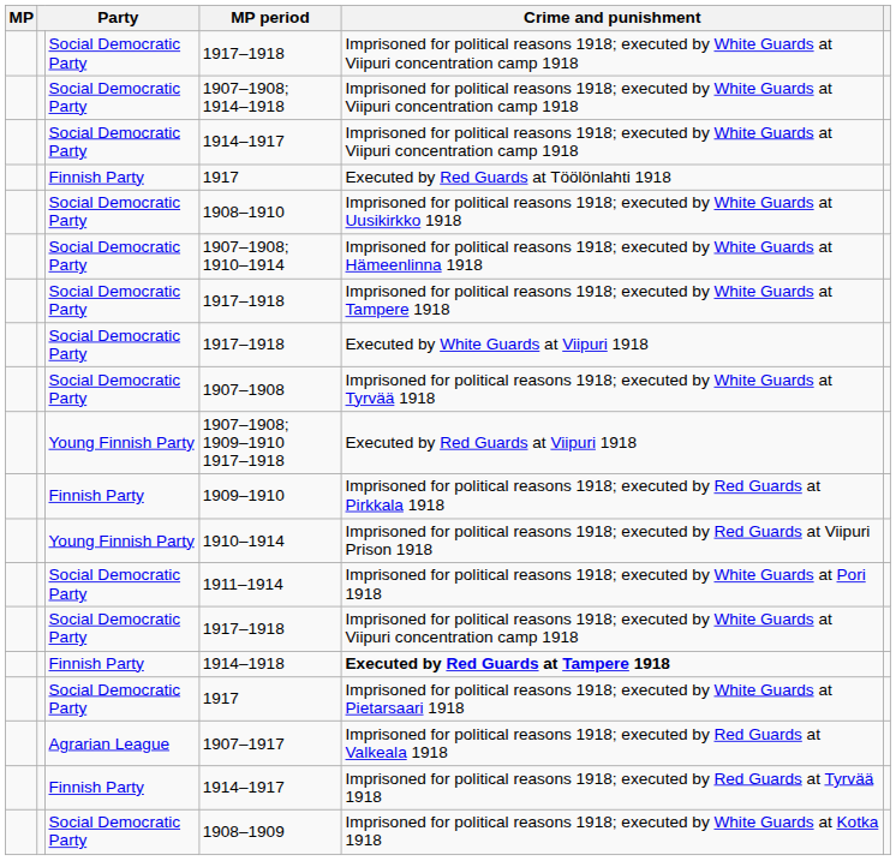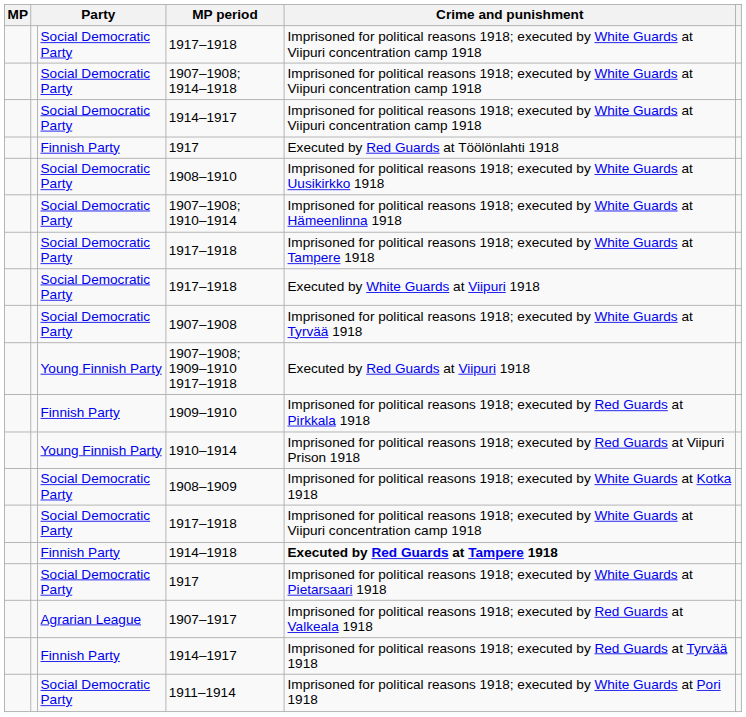rows swapped: 1911–1914 <-> 1908–1909
